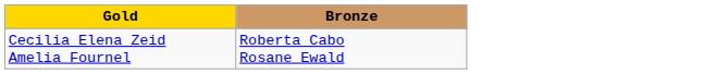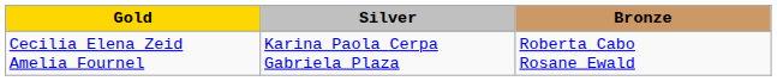+ column: Silver | Karina Paola Cerpa Gabriela Plaza
